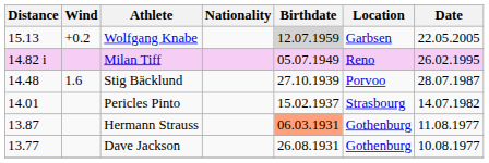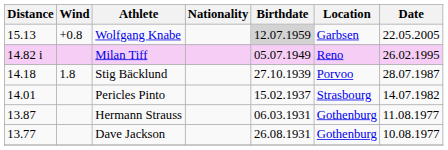Wolfgang Knabe | Wind: +0.2 -> +0.8
Stig Bäcklund | Distance: 14.48 -> 14.18
Stig Bäcklund | Wind: 1.6 -> 1.8
Hermann Strauss | Birthdate: lightsalmon background -> no background
